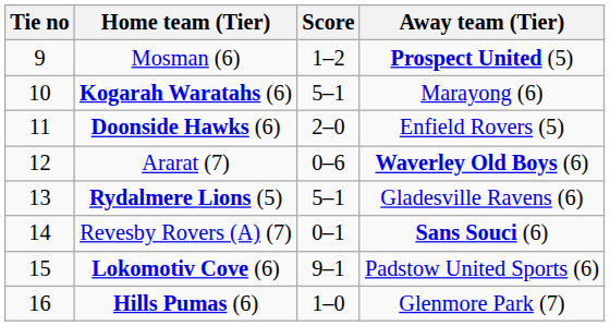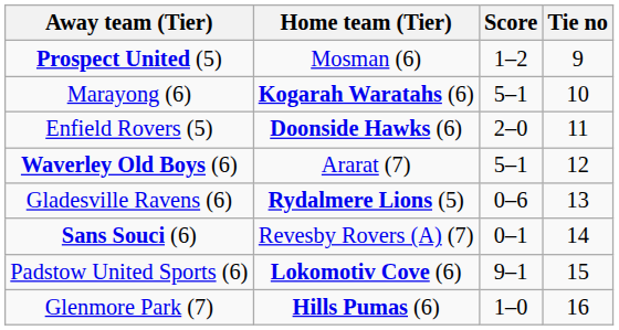columns swapped: Tie no <-> Away team (Tier)
Ararat (7) | Score: 0–6 -> 5–1
Rydalmere Lions (5) | Score: 5–1 -> 0–6
